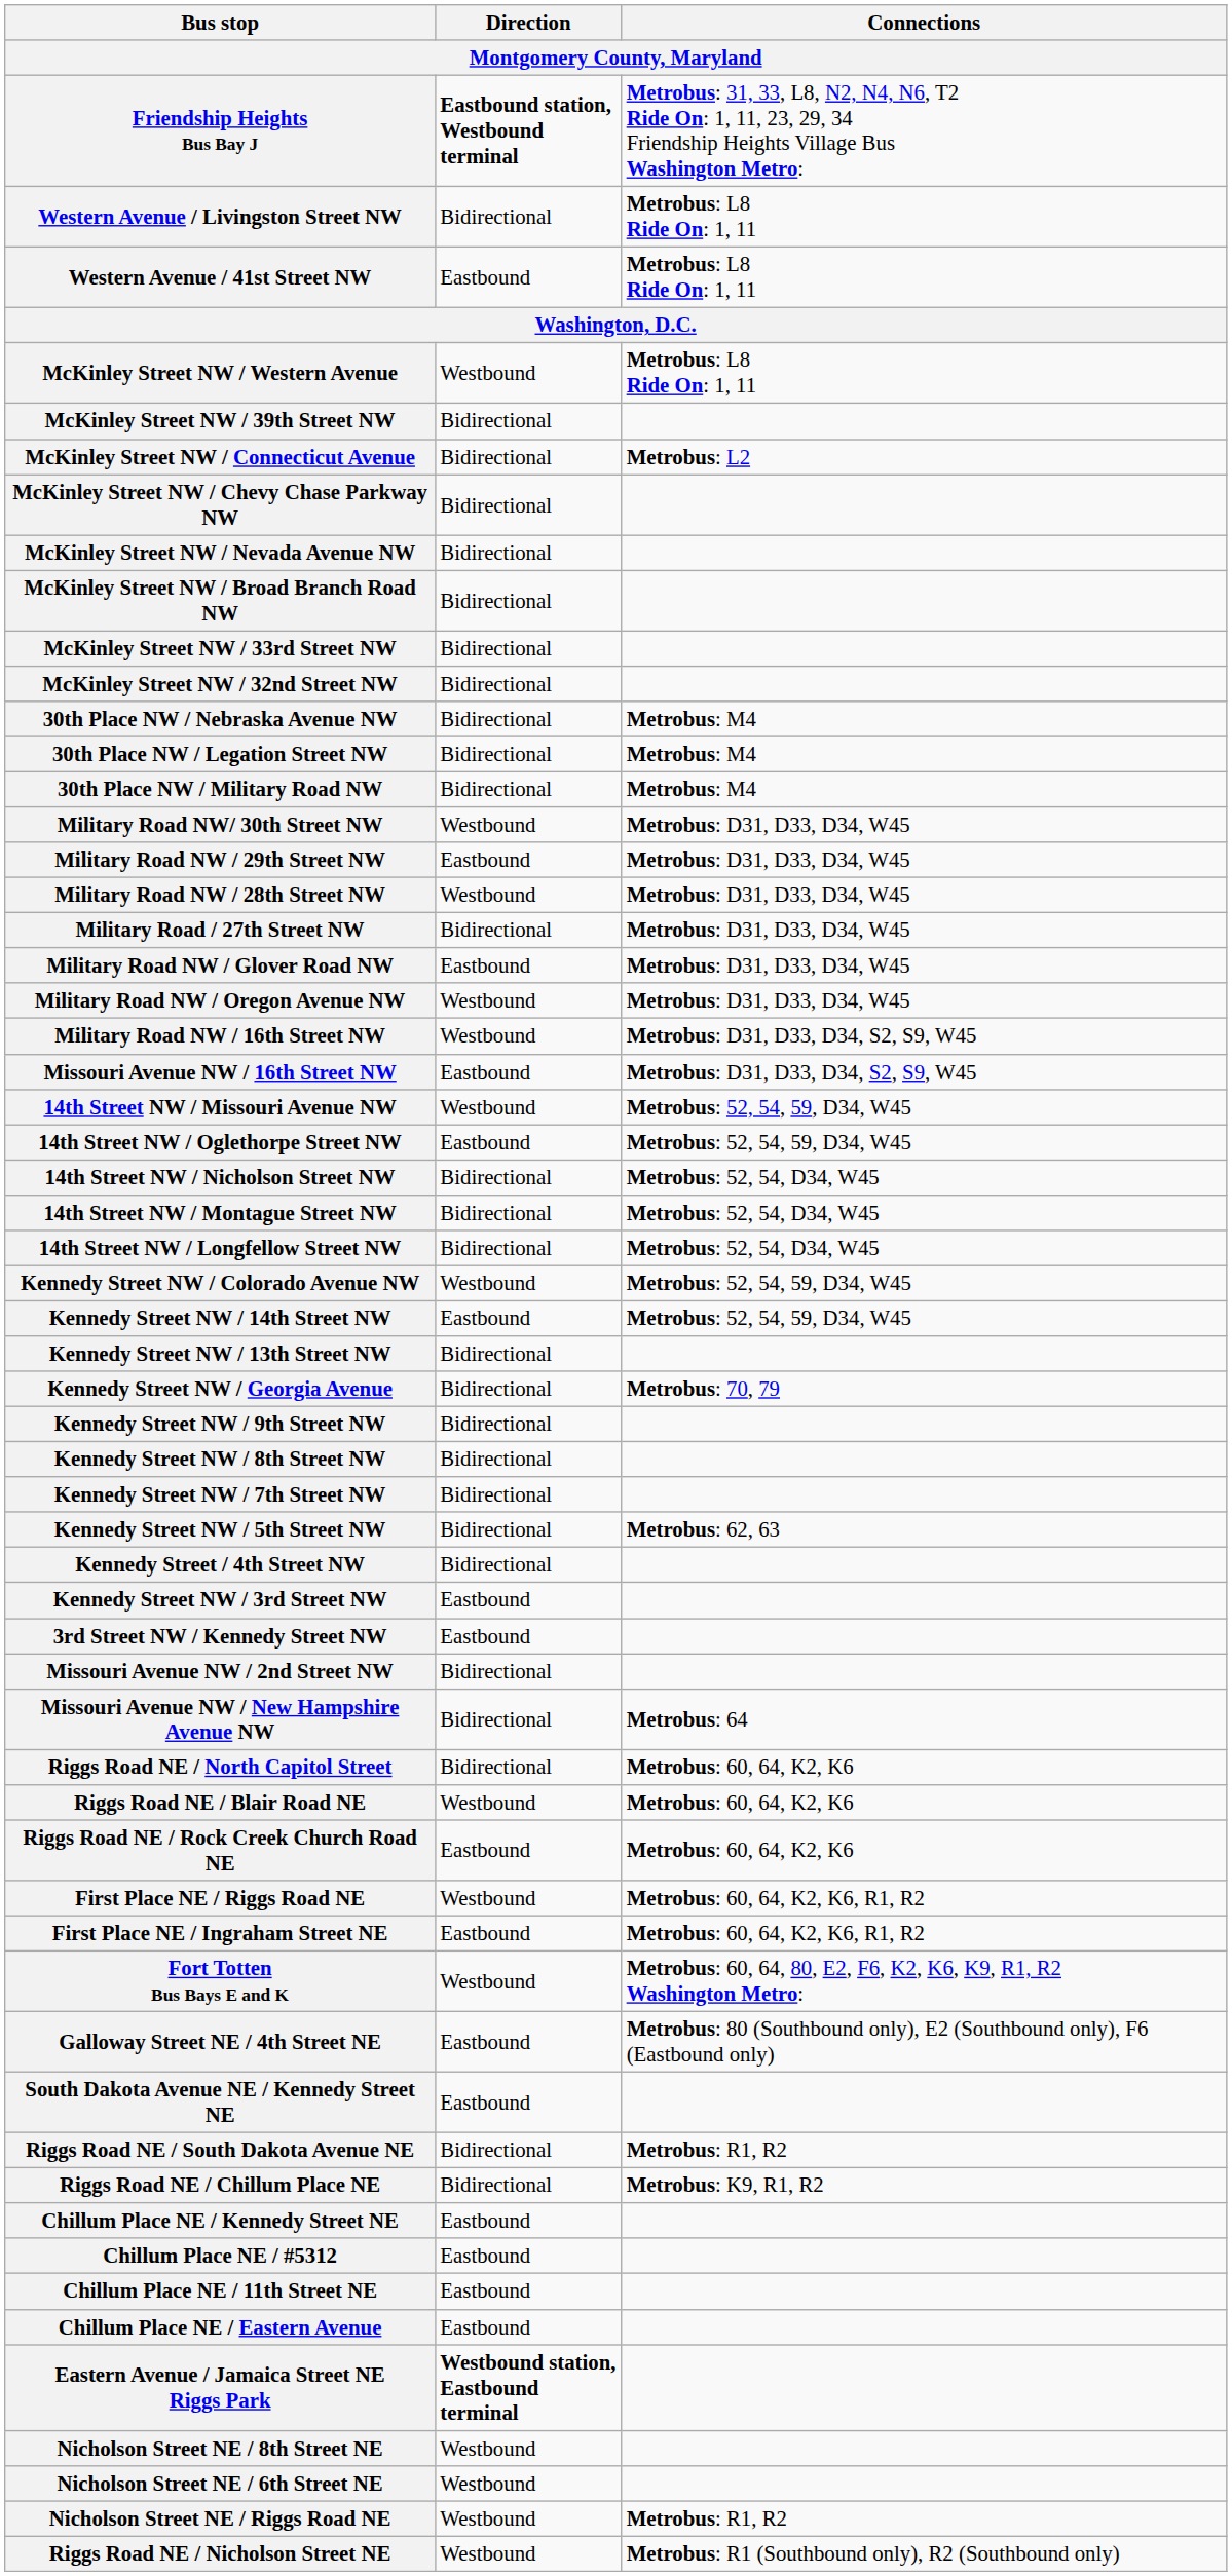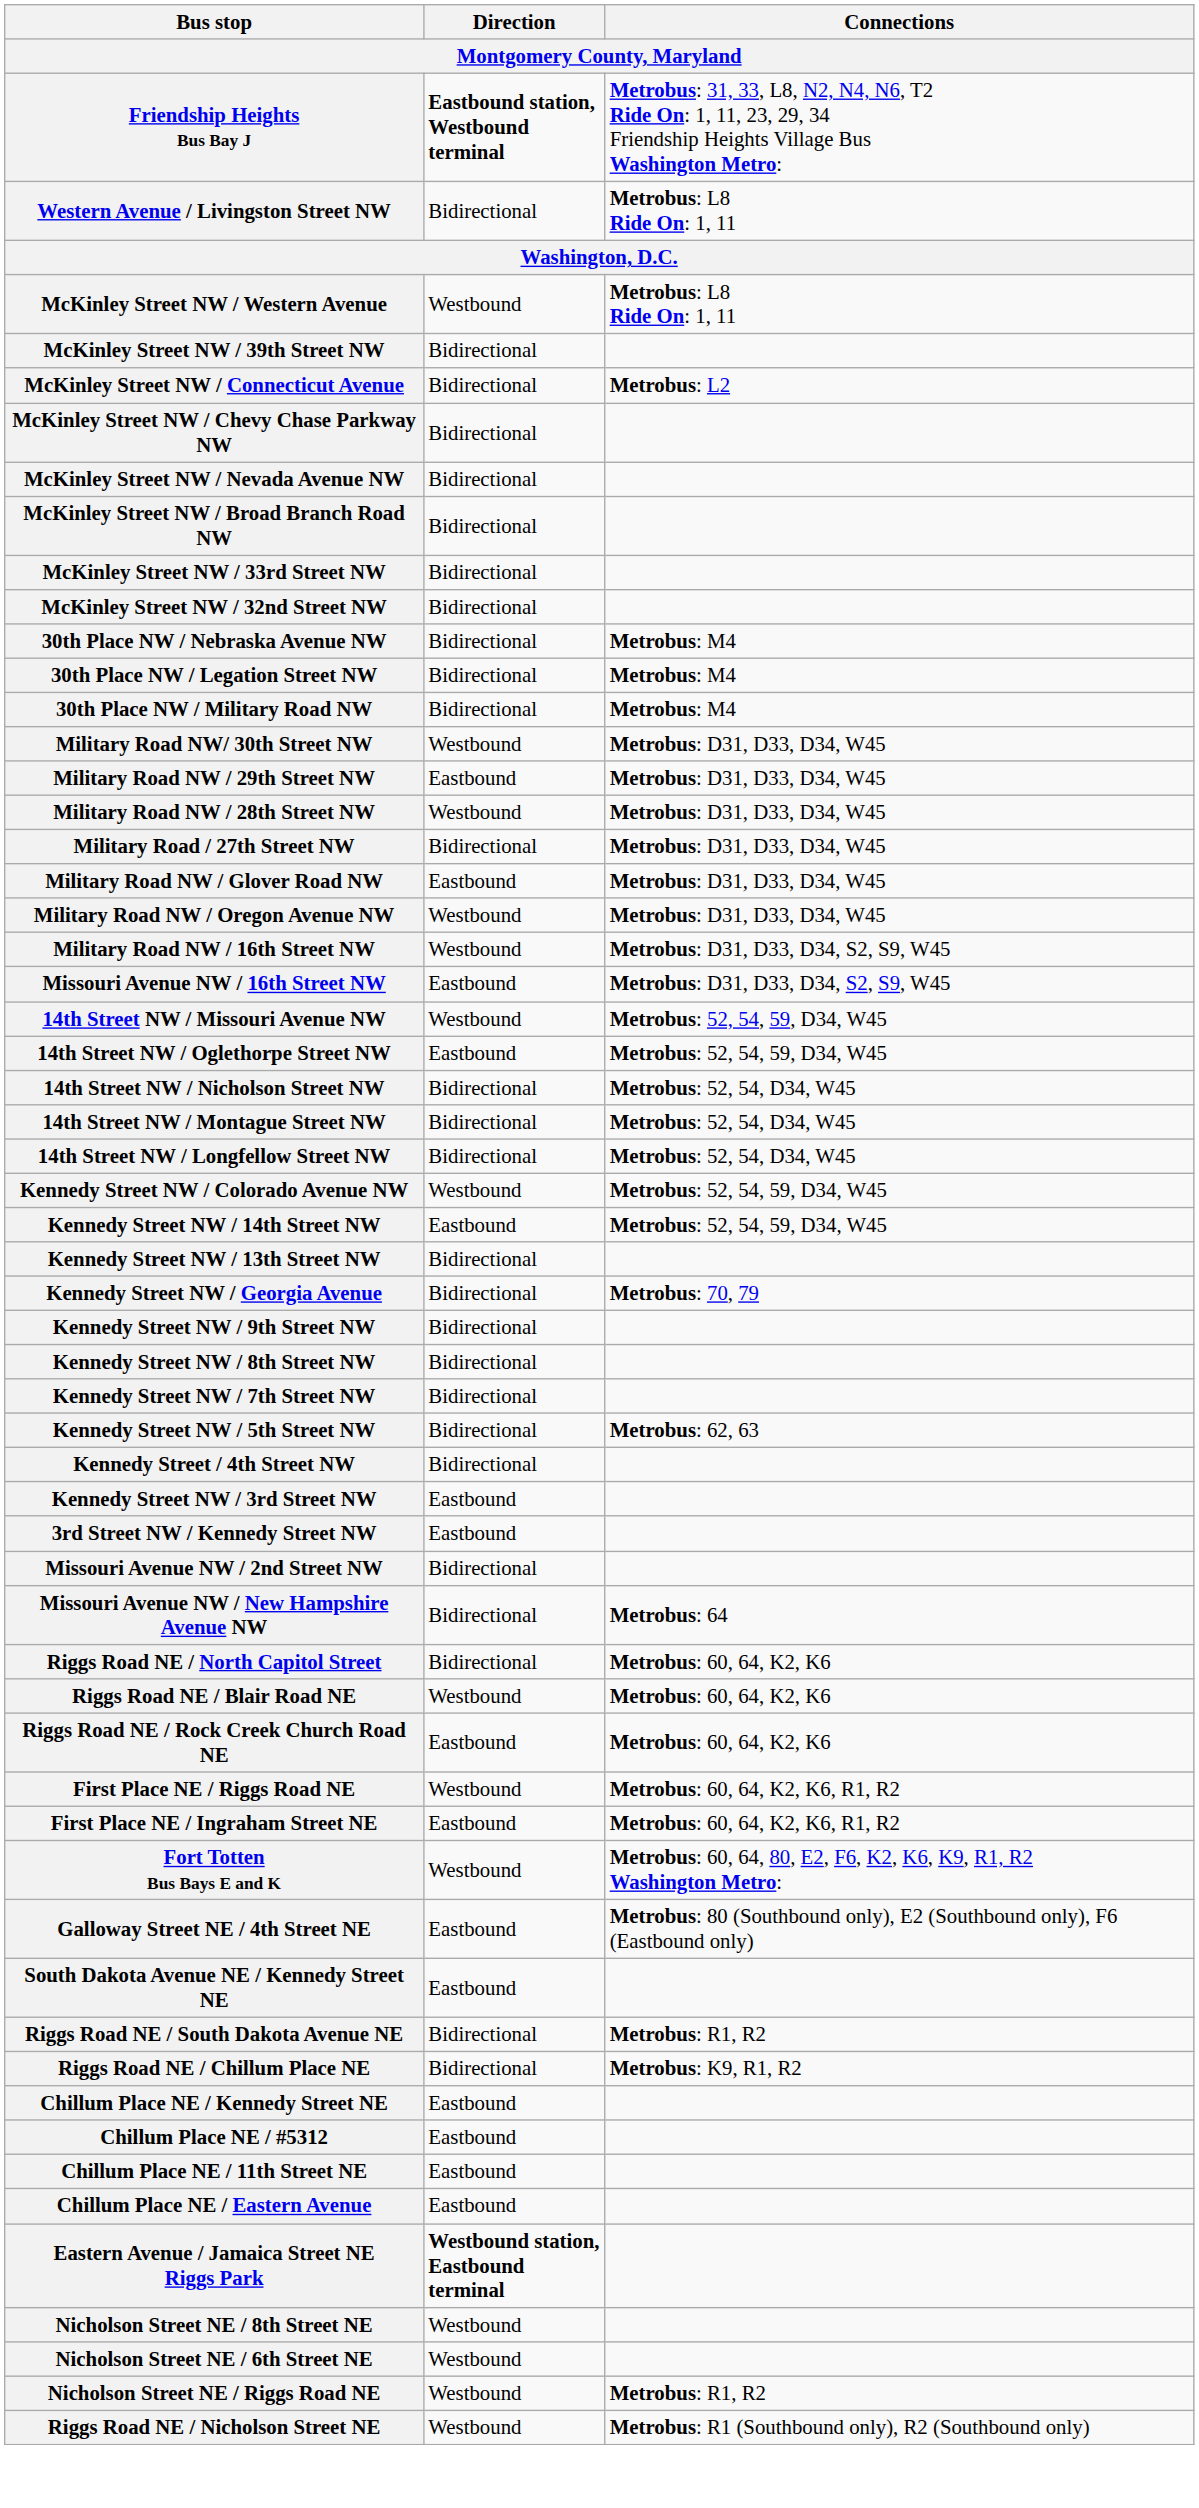- row: Western Avenue / 41st Street NW | Eastbound | Metrobus: L8 Ride On: 1, 11
